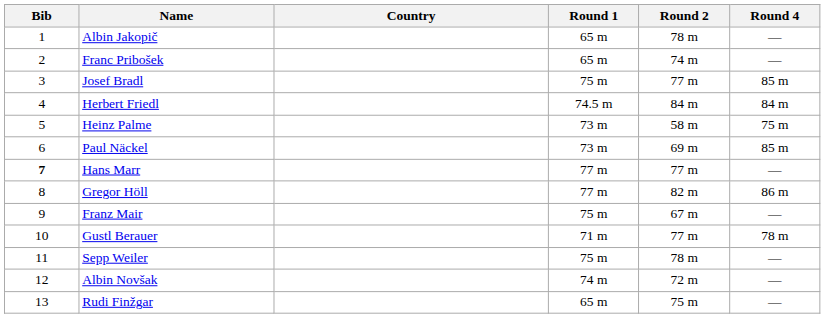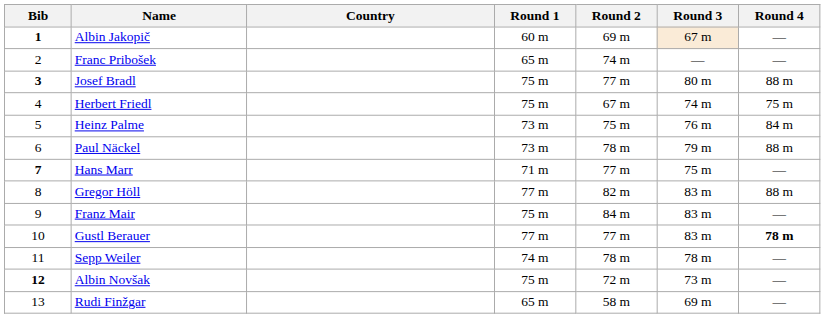+ column: Round 3 | 67 m | — | 80 m | 74 m | 76 m | 79 m | 75 m | 83 m | 83 m | 83 m | 78 m | 73 m | 69 m
Albin Jakopič | Bib: normal -> bold
Albin Jakopič | Round 1: 65 m -> 60 m
Albin Jakopič | Round 2: 78 m -> 69 m
Josef Bradl | Bib: normal -> bold
Josef Bradl | Round 4: 85 m -> 88 m
Herbert Friedl | Round 1: 74.5 m -> 75 m
Herbert Friedl | Round 2: 84 m -> 67 m
Herbert Friedl | Round 4: 84 m -> 75 m
Heinz Palme | Round 2: 58 m -> 75 m
Heinz Palme | Round 4: 75 m -> 84 m
Paul Näckel | Round 2: 69 m -> 78 m
Paul Näckel | Round 4: 85 m -> 88 m
Hans Marr | Round 1: 77 m -> 71 m
Gregor Höll | Round 4: 86 m -> 88 m
Franz Mair | Round 2: 67 m -> 84 m
Gustl Berauer | Round 1: 71 m -> 77 m
Gustl Berauer | Round 4: normal -> bold
Sepp Weiler | Round 1: 75 m -> 74 m
Albin Novšak | Bib: normal -> bold
Albin Novšak | Round 1: 74 m -> 75 m
Rudi Finžgar | Round 2: 75 m -> 58 m
